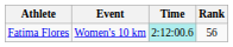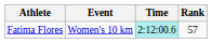Fatima Flores | Rank: 56 -> 57
